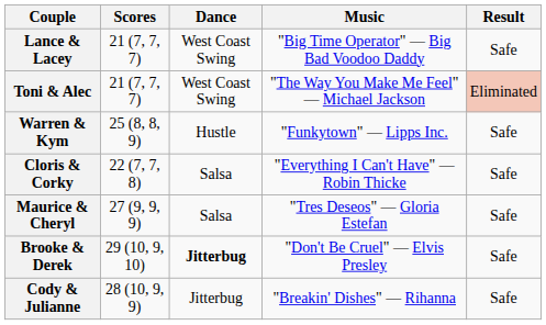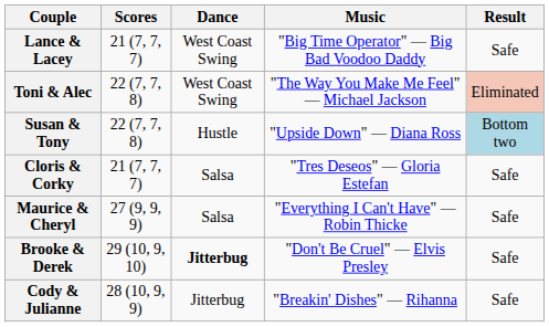Toni & Alec | Scores: 21 (7, 7, 7) -> 22 (7, 7, 8)
+ row: Susan & Tony | 22 (7, 7, 8) | Hustle | "Upside Down" — Diana Ross | Bottom two
- row: Warren & Kym | 25 (8, 8, 9) | Hustle | "Funkytown" — Lipps Inc. | Safe
Cloris & Corky | Scores: 22 (7, 7, 8) -> 21 (7, 7, 7)
Cloris & Corky | Music: "Everything I Can't Have" — Robin Thicke -> "Tres Deseos" — Gloria Estefan
Maurice & Cheryl | Music: "Tres Deseos" — Gloria Estefan -> "Everything I Can't Have" — Robin Thicke
